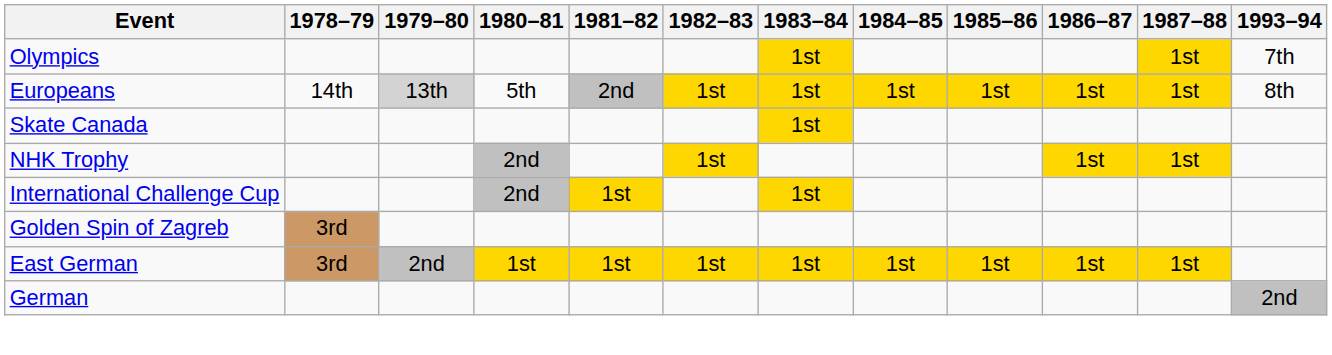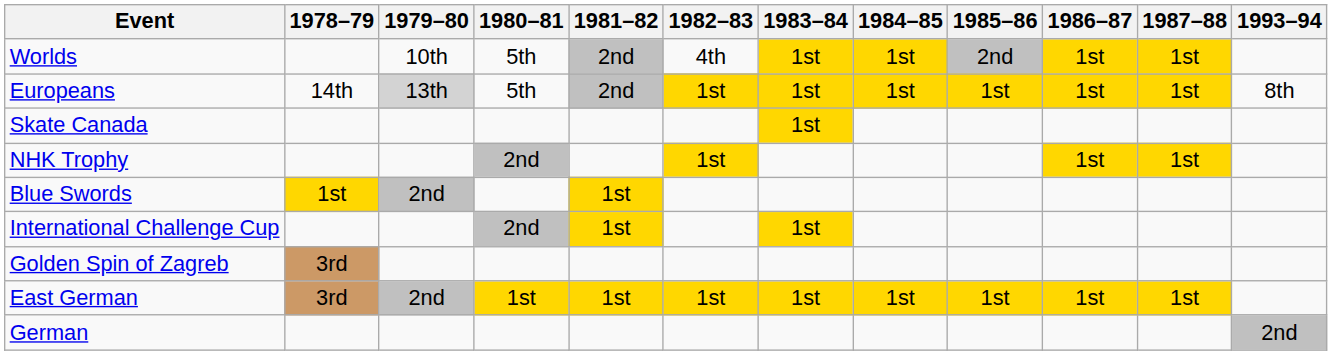- row: Olympics | 1st | 1st | 7th
+ row: Worlds | 10th | 5th | 2nd | 4th | 1st | 1st | 2nd | 1st | 1st
+ row: Blue Swords | 1st | 2nd | 1st
